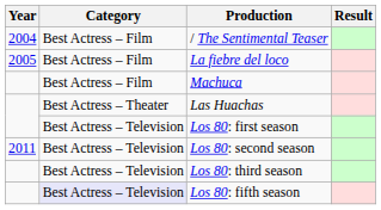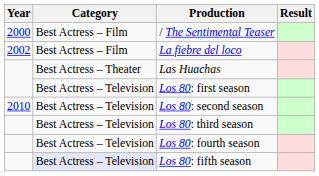/ The Sentimental Teaser | Year: 2004 -> 2000
La fiebre del loco | Year: 2005 -> 2002
- row: Best Actress – Film | Machuca
Los 80: second season | Year: 2011 -> 2010
+ row: Best Actress – Television | Los 80: fourth season
